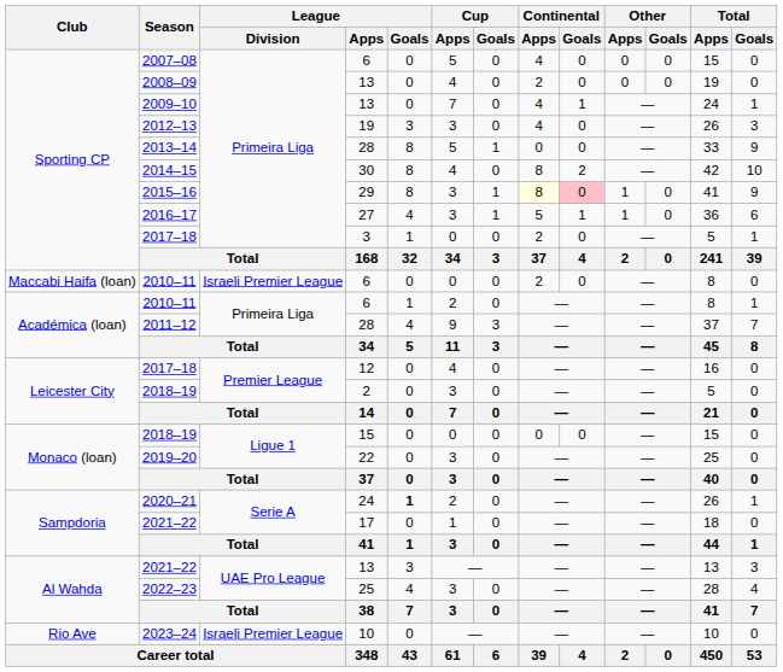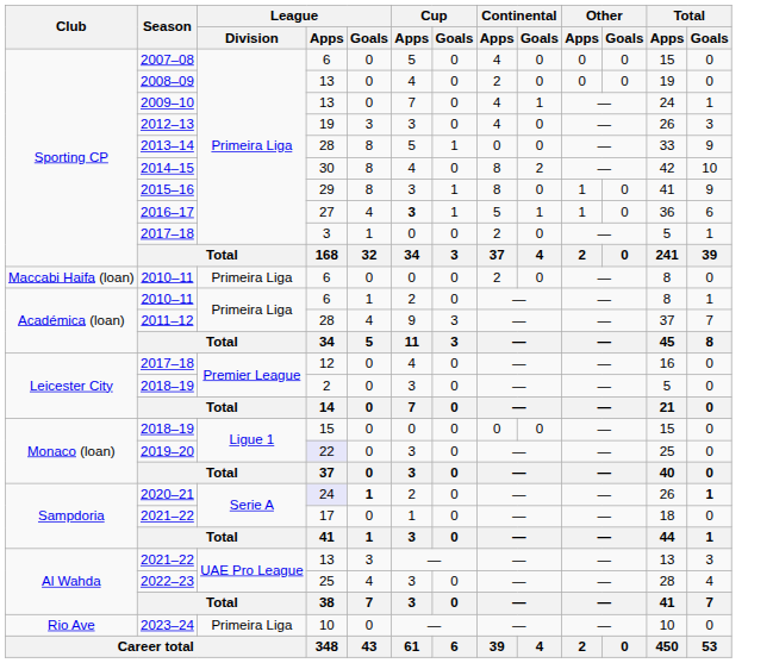2015–16 | Continental / Apps: lightyellow background -> no background
2015–16 | Continental / Goals: pink background -> no background
2016–17 | Cup / Apps: normal -> bold
Maccabi Haifa (loan) / 2010–11 | League / Division: Israeli Premier League -> Primeira Liga
2019–20 | League / Apps: no background -> lavender background
2020–21 | League / Apps: no background -> lavender background
2020–21 | Total / Goals: normal -> bold
2023–24 | League / Division: Israeli Premier League -> Primeira Liga
